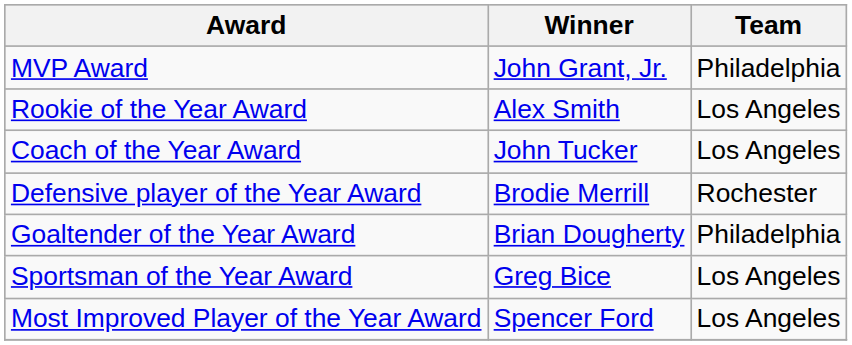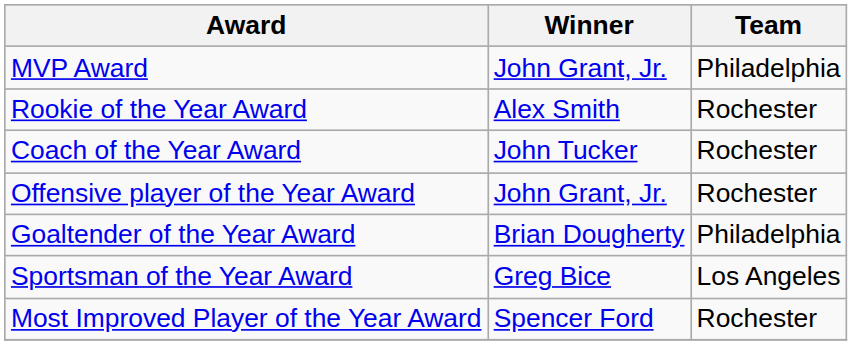Rookie of the Year Award | Team: Los Angeles -> Rochester
Coach of the Year Award | Team: Los Angeles -> Rochester
- row: Defensive player of the Year Award | Brodie Merrill | Rochester
+ row: Offensive player of the Year Award | John Grant, Jr. | Rochester
Most Improved Player of the Year Award | Team: Los Angeles -> Rochester
